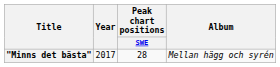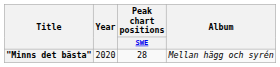"Minns det bästa" | Year: 2017 -> 2020
